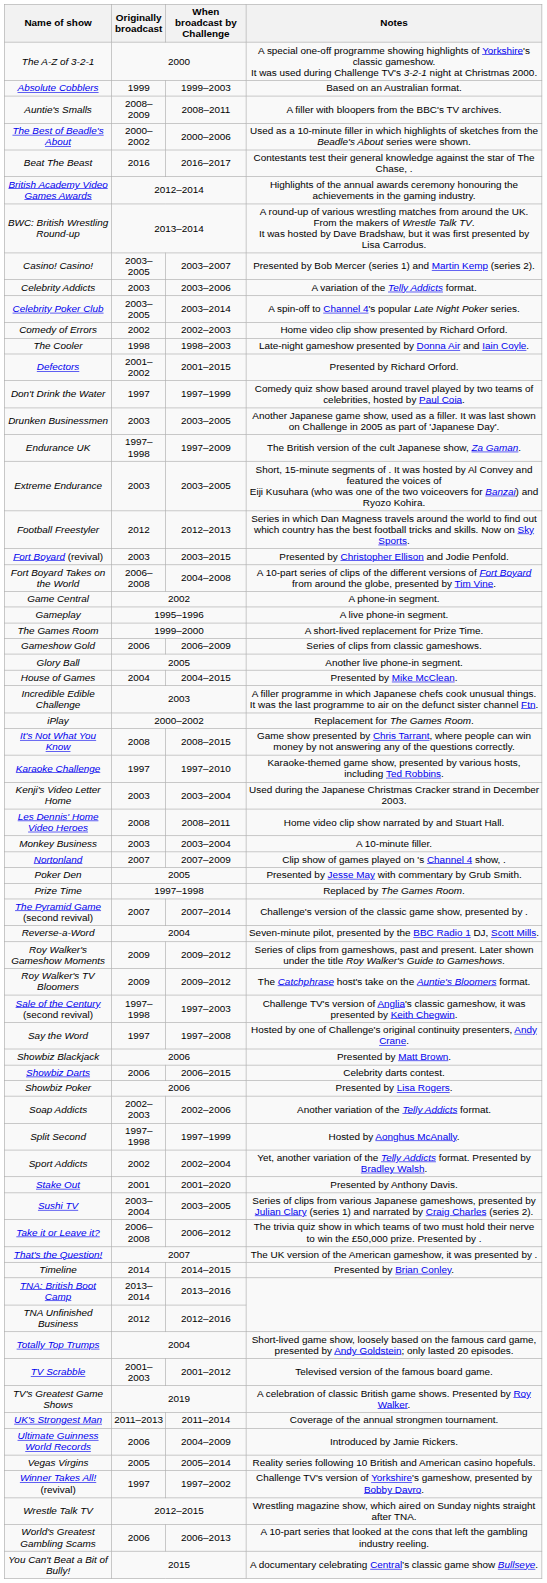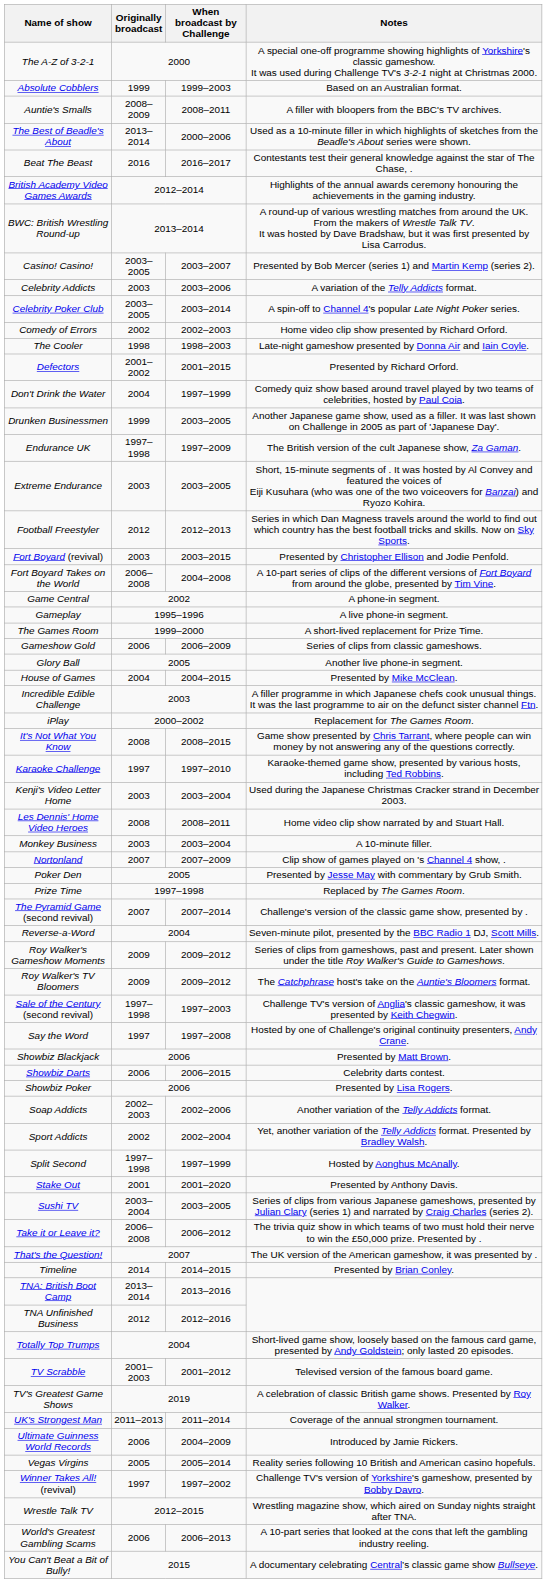The Best of Beadle's About | Originally broadcast: 2000–2002 -> 2013–2014
Don't Drink the Water | Originally broadcast: 1997 -> 2004
Drunken Businessmen | Originally broadcast: 2003 -> 1999
rows swapped: Split Second <-> Sport Addicts
